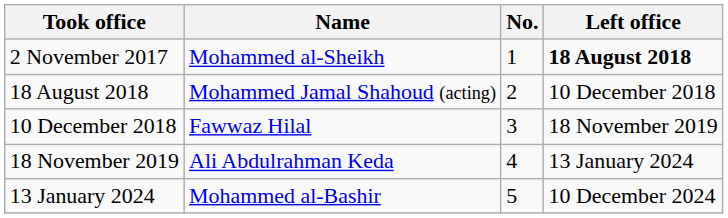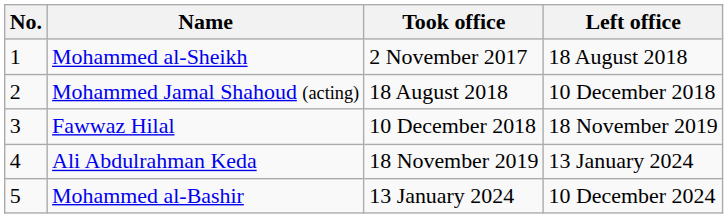columns swapped: No. <-> Took office
Mohammed al-Sheikh | Left office: bold -> normal
